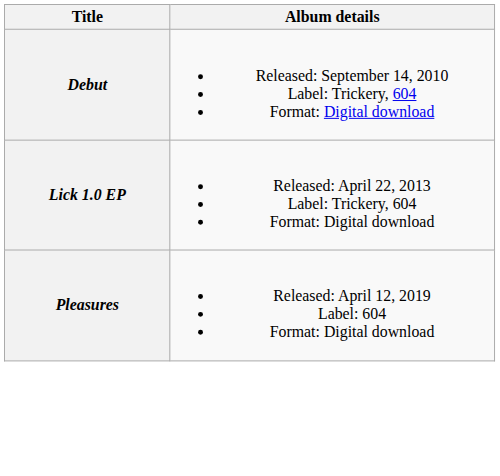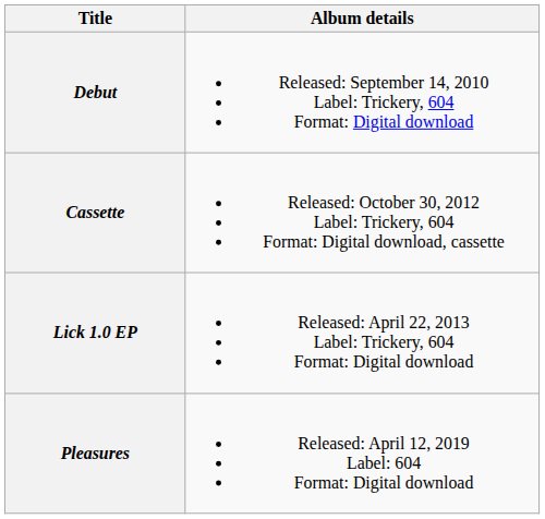+ row: Cassette | Released: October 30, 2012 Label: Trickery, 604 Format: Digital download, cassette
